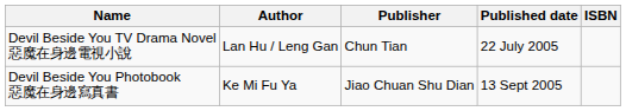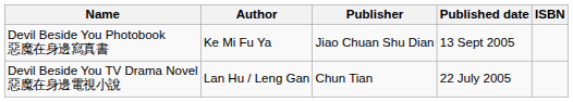rows swapped: Devil Beside You TV Drama Novel 惡魔在身邊電視小說 <-> Devil Beside You Photobook 惡魔在身邊寫真書
